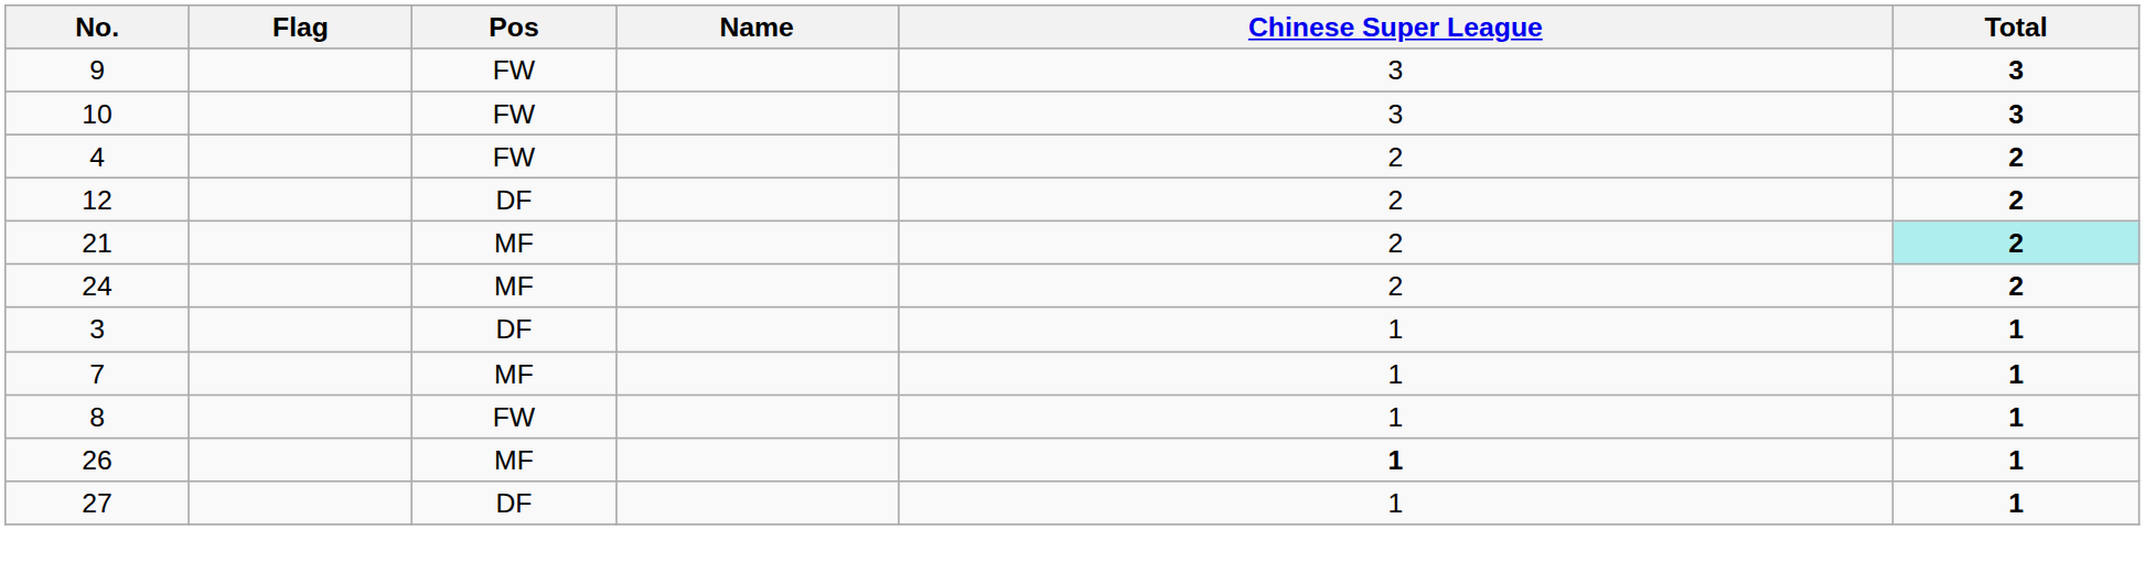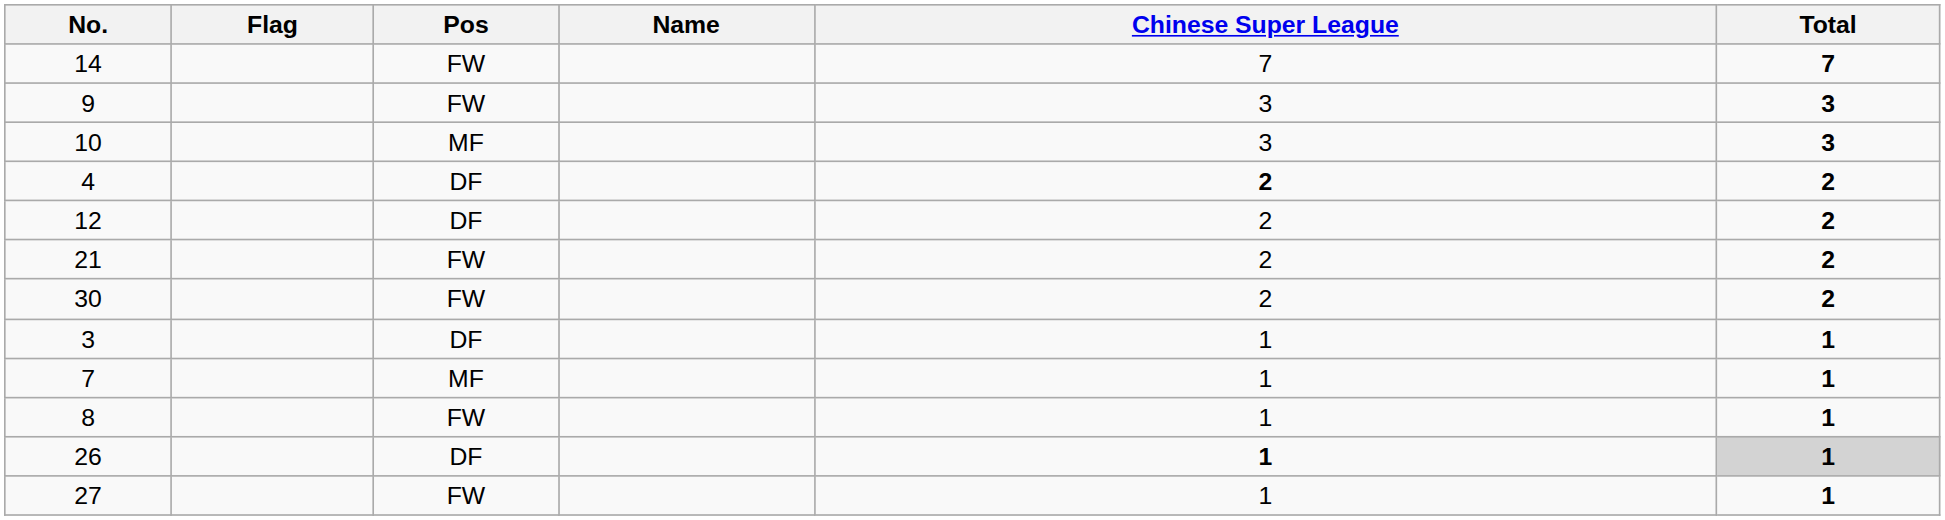+ row: 14 | FW | 7 | 7
10 | Pos: FW -> MF
4 | Pos: FW -> DF
4 | Chinese Super League: normal -> bold
21 | Pos: MF -> FW
21 | Total: paleturquoise background -> no background
- row: 24 | MF | 2 | 2
+ row: 30 | FW | 2 | 2
26 | Pos: MF -> DF
26 | Total: no background -> lightgrey background
27 | Pos: DF -> FW
